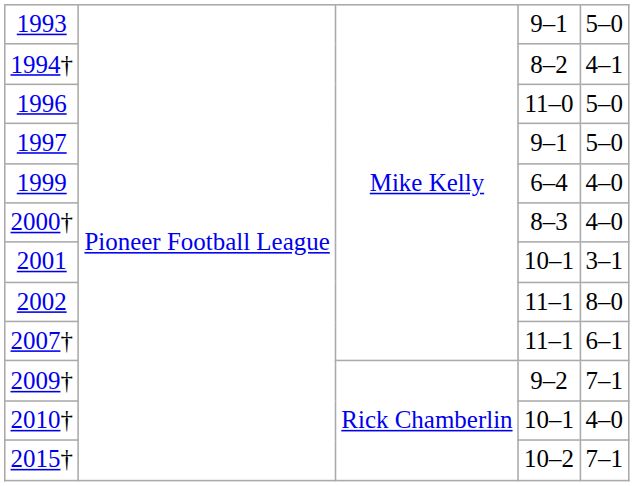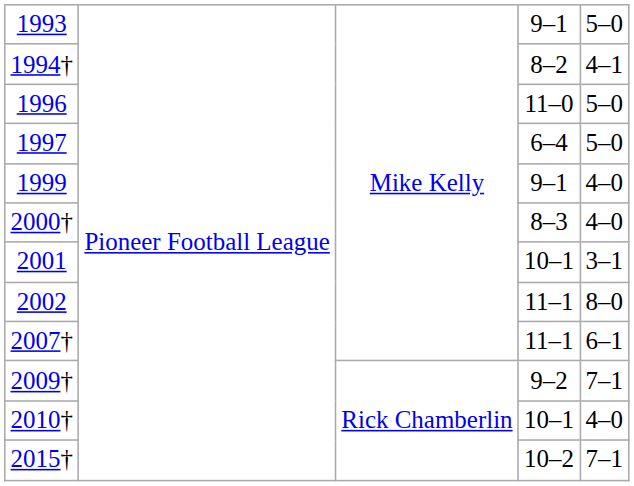1997 | column 4: 9–1 -> 6–4
1999 | column 4: 6–4 -> 9–1
